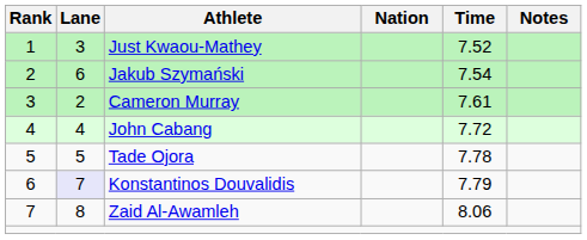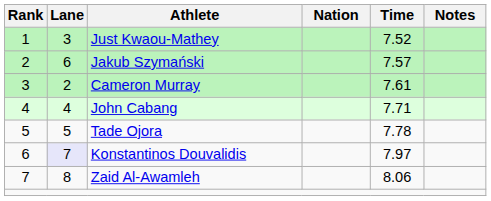Jakub Szymański | Time: 7.54 -> 7.57
John Cabang | Time: 7.72 -> 7.71
Konstantinos Douvalidis | Time: 7.79 -> 7.97
